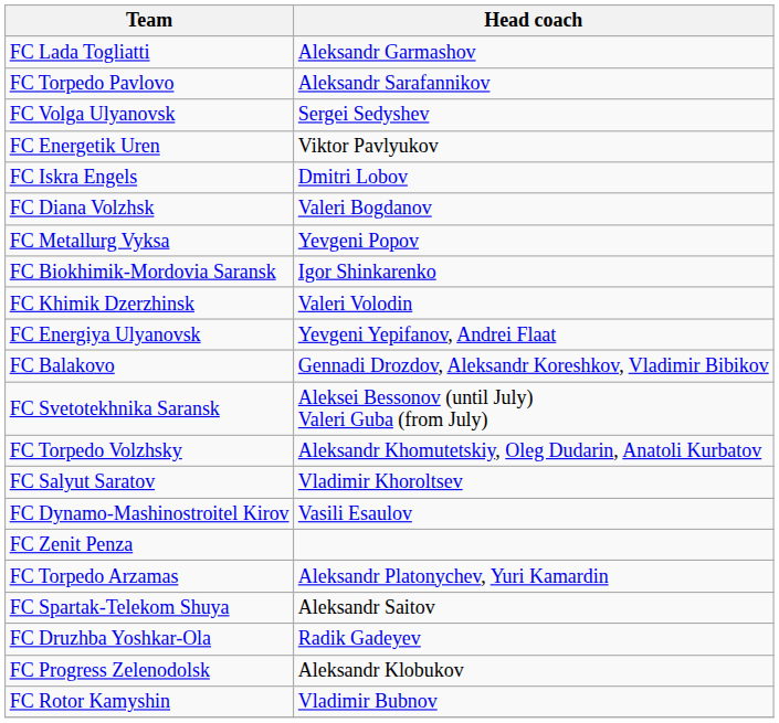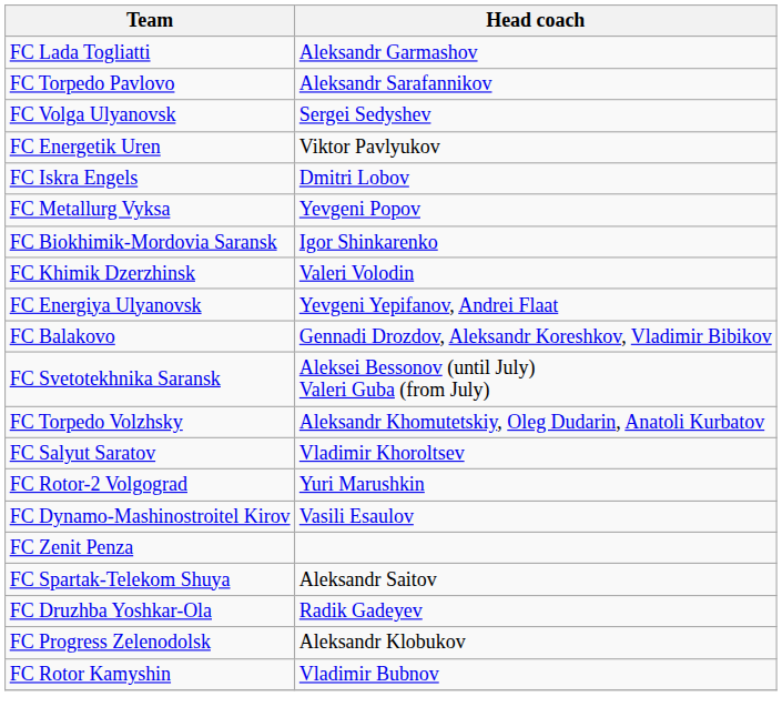- row: FC Diana Volzhsk | Valeri Bogdanov
+ row: FC Rotor-2 Volgograd | Yuri Marushkin
- row: FC Torpedo Arzamas | Aleksandr Platonychev, Yuri Kamardin
